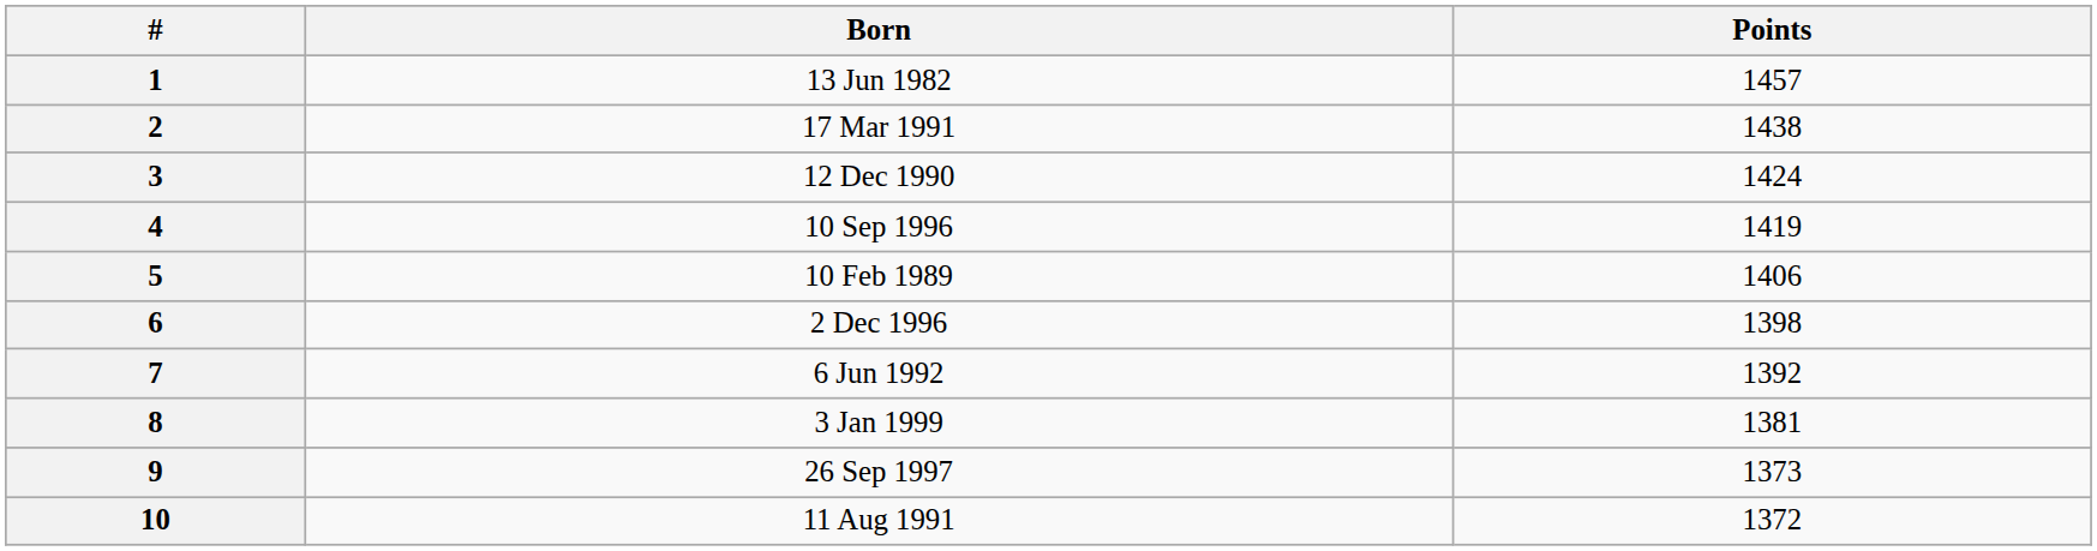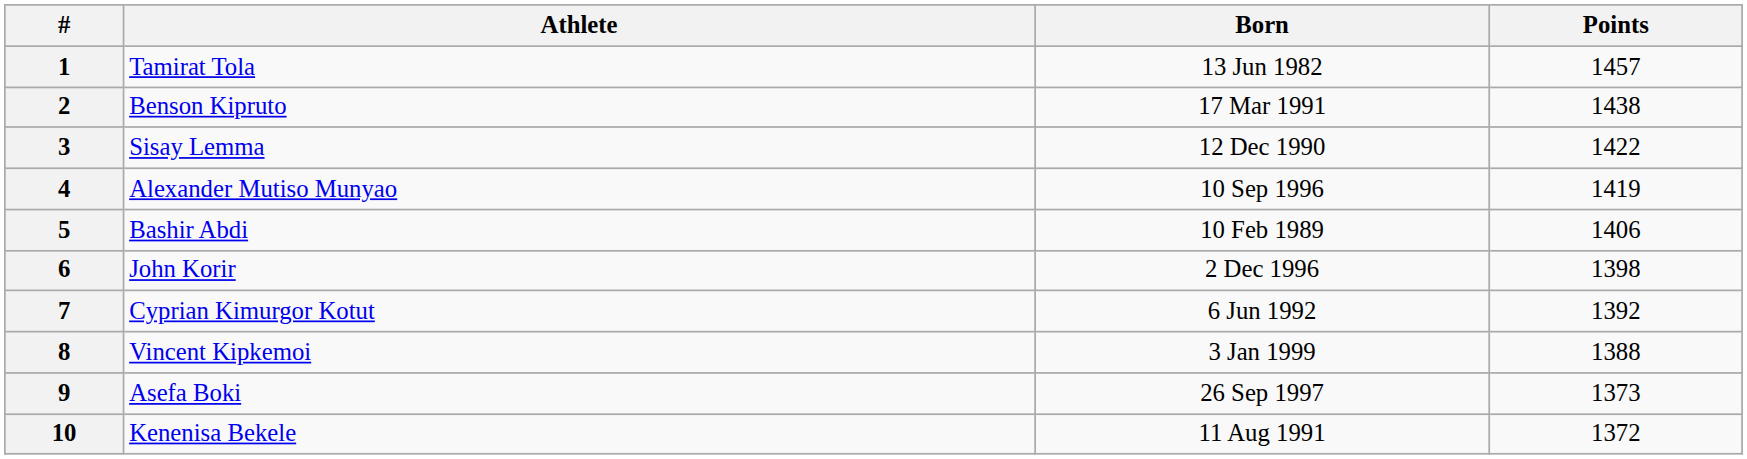+ column: Athlete | Tamirat Tola | Benson Kipruto | Sisay Lemma | Alexander Mutiso Munyao | Bashir Abdi | John Korir | Cyprian Kimurgor Kotut | Vincent Kipkemoi | Asefa Boki | Kenenisa Bekele
3 | Points: 1424 -> 1422
8 | Points: 1381 -> 1388
